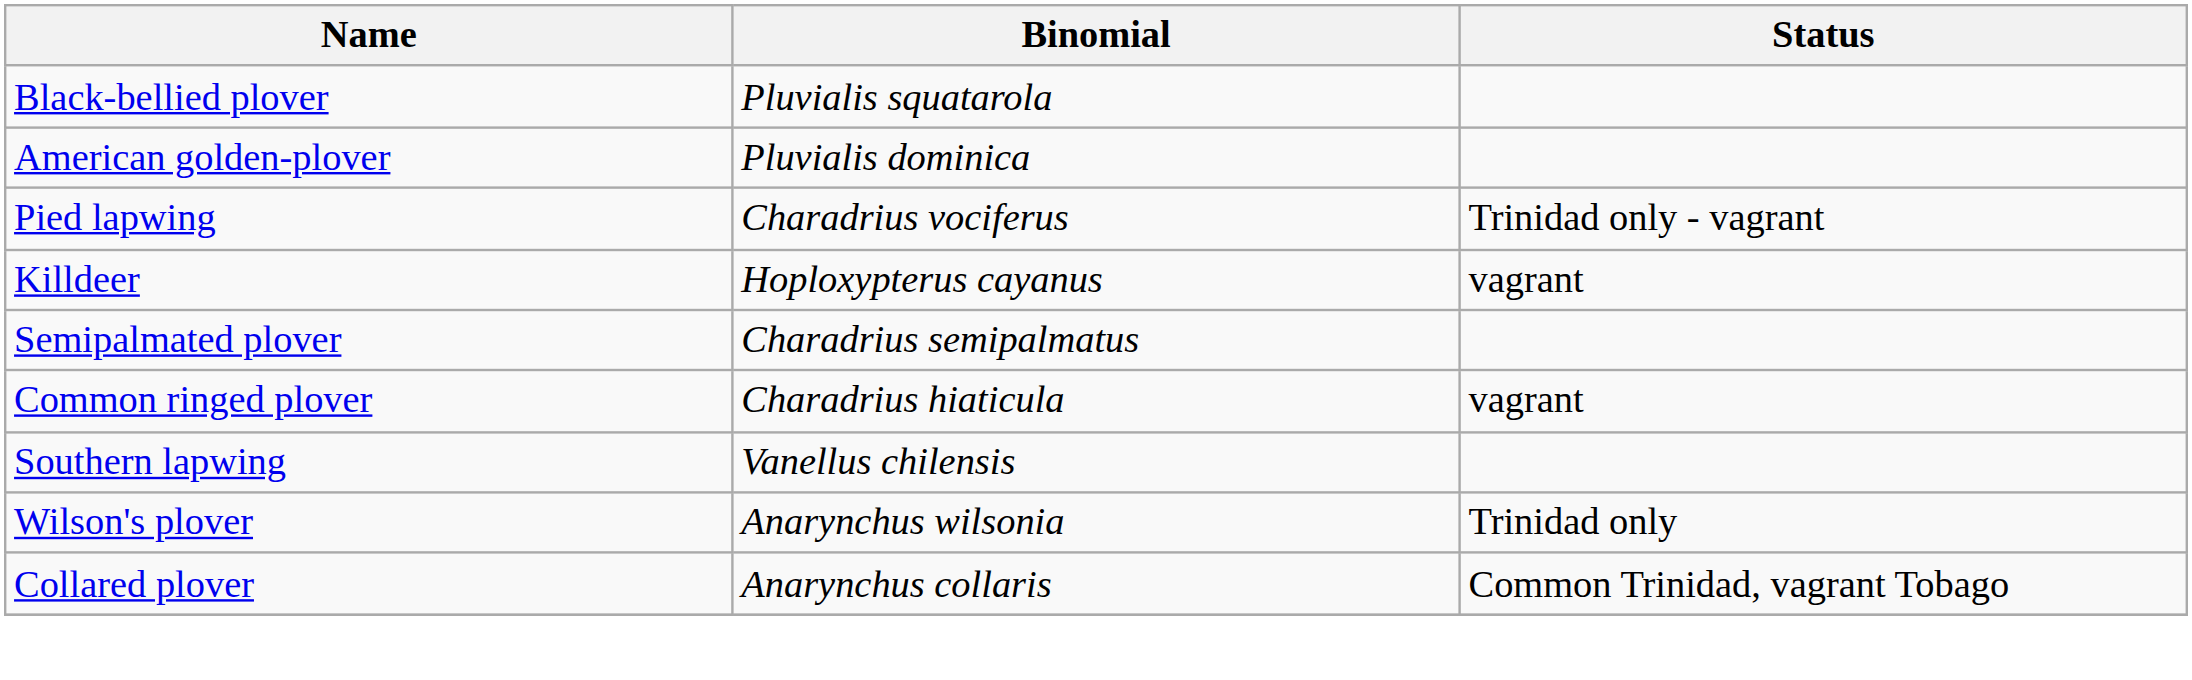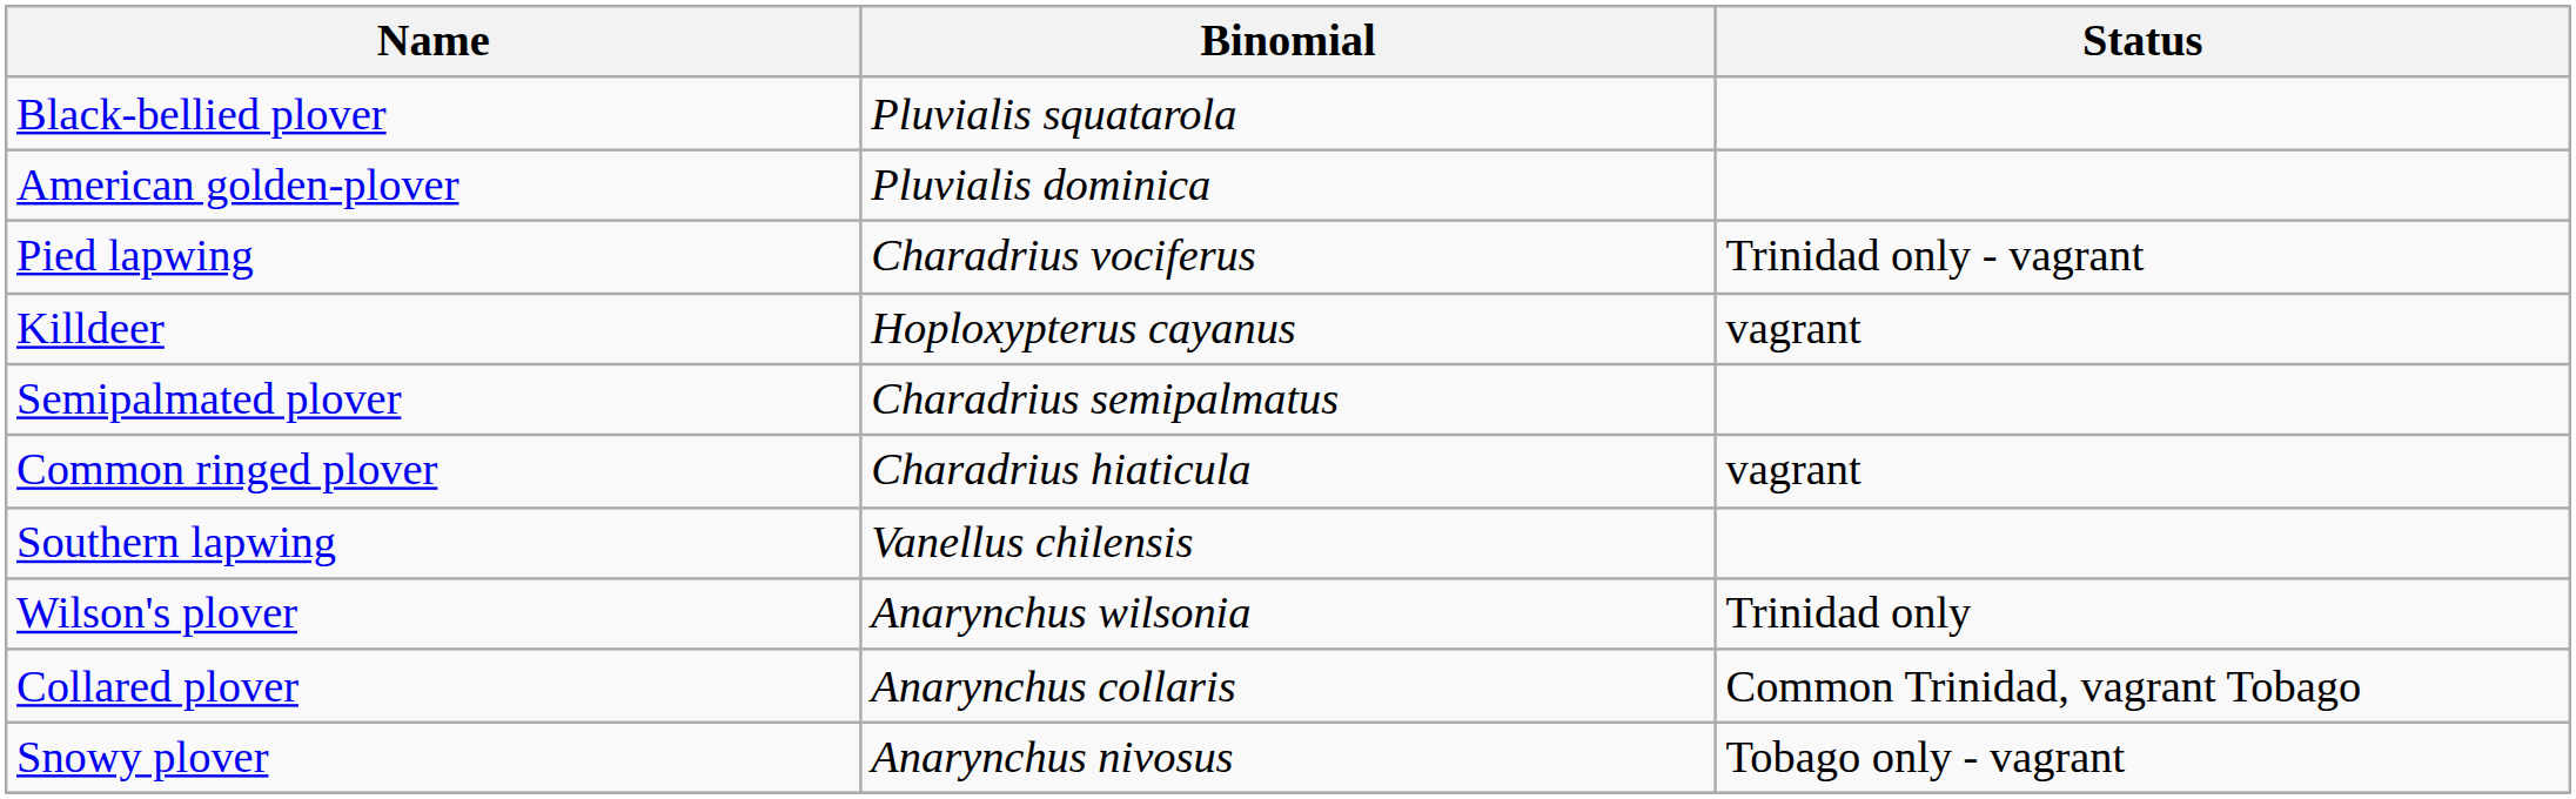+ row: Snowy plover | Anarynchus nivosus | Tobago only - vagrant
